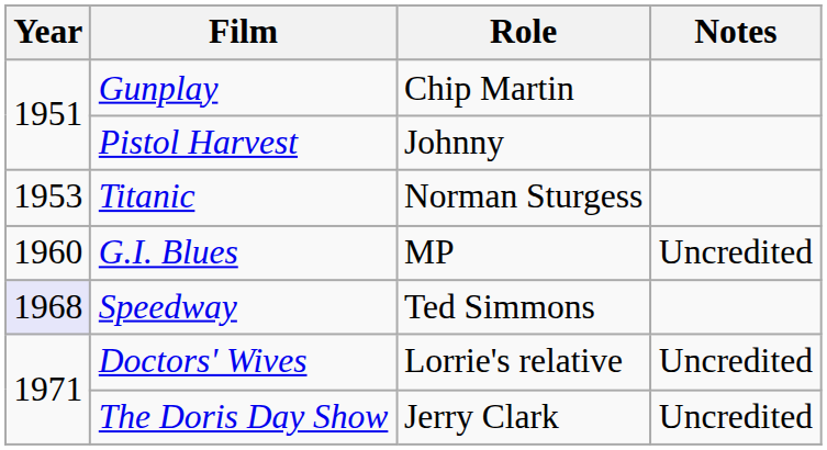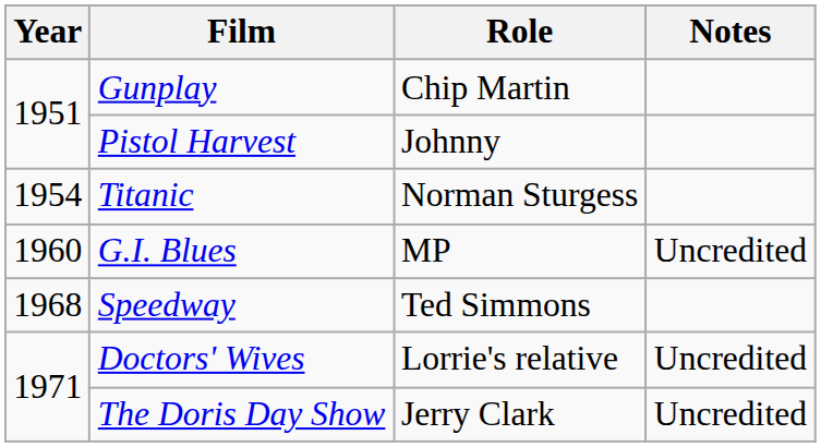Titanic | Year: 1953 -> 1954
Speedway | Year: lavender background -> no background
